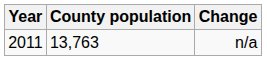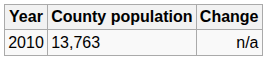n/a | Year: 2011 -> 2010
